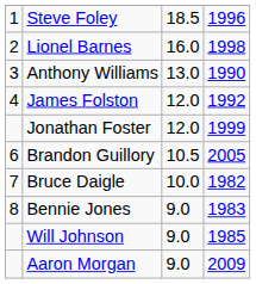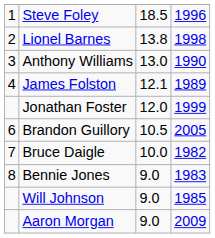Lionel Barnes | column 3: 16.0 -> 13.8
James Folston | column 3: 12.0 -> 12.1
James Folston | column 4: 1992 -> 1989
